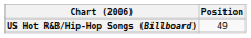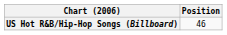US Hot R&B/Hip-Hop Songs (Billboard) | Position: 49 -> 46
